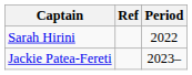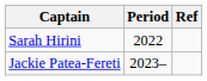columns swapped: Period <-> Ref
